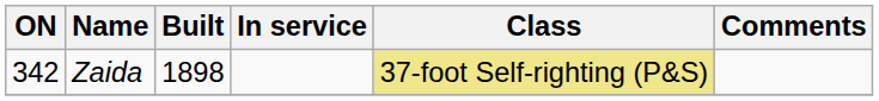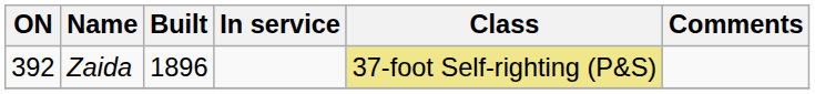Zaida | ON: 342 -> 392
Zaida | Built: 1898 -> 1896
